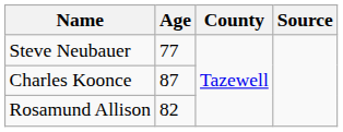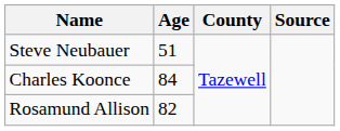Steve Neubauer | Age: 77 -> 51
Charles Koonce | Age: 87 -> 84
